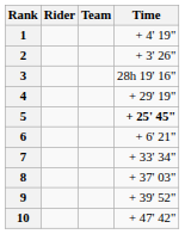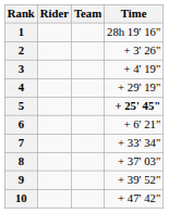1 | Time: + 4' 19" -> 28h 19' 16"
3 | Time: 28h 19' 16" -> + 4' 19"
